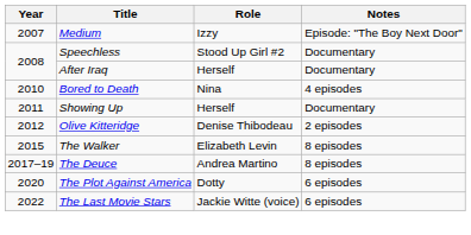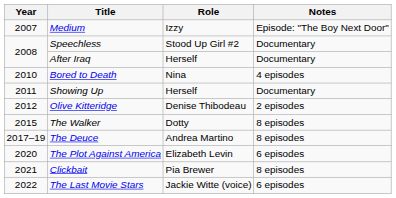The Walker | Role: Elizabeth Levin -> Dotty
The Plot Against America | Role: Dotty -> Elizabeth Levin
+ row: 2021 | Clickbait | Pia Brewer | 8 episodes
